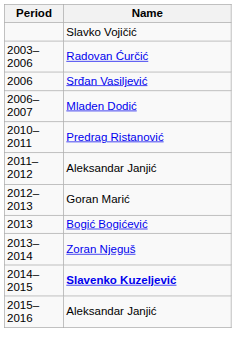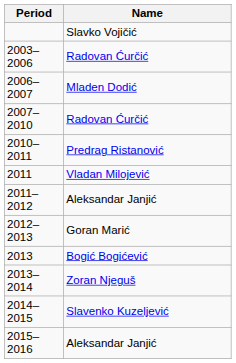- row: 2006 | Srđan Vasiljević
+ row: 2007–2010 | Radovan Ćurčić
+ row: 2011 | Vladan Milojević
2014–2015 | Name: bold -> normal
